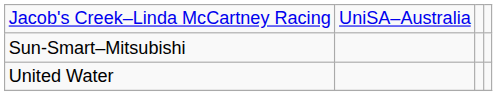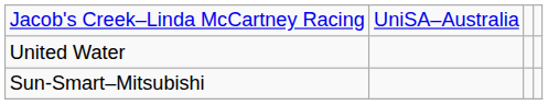rows swapped: United Water <-> Sun-Smart–Mitsubishi
